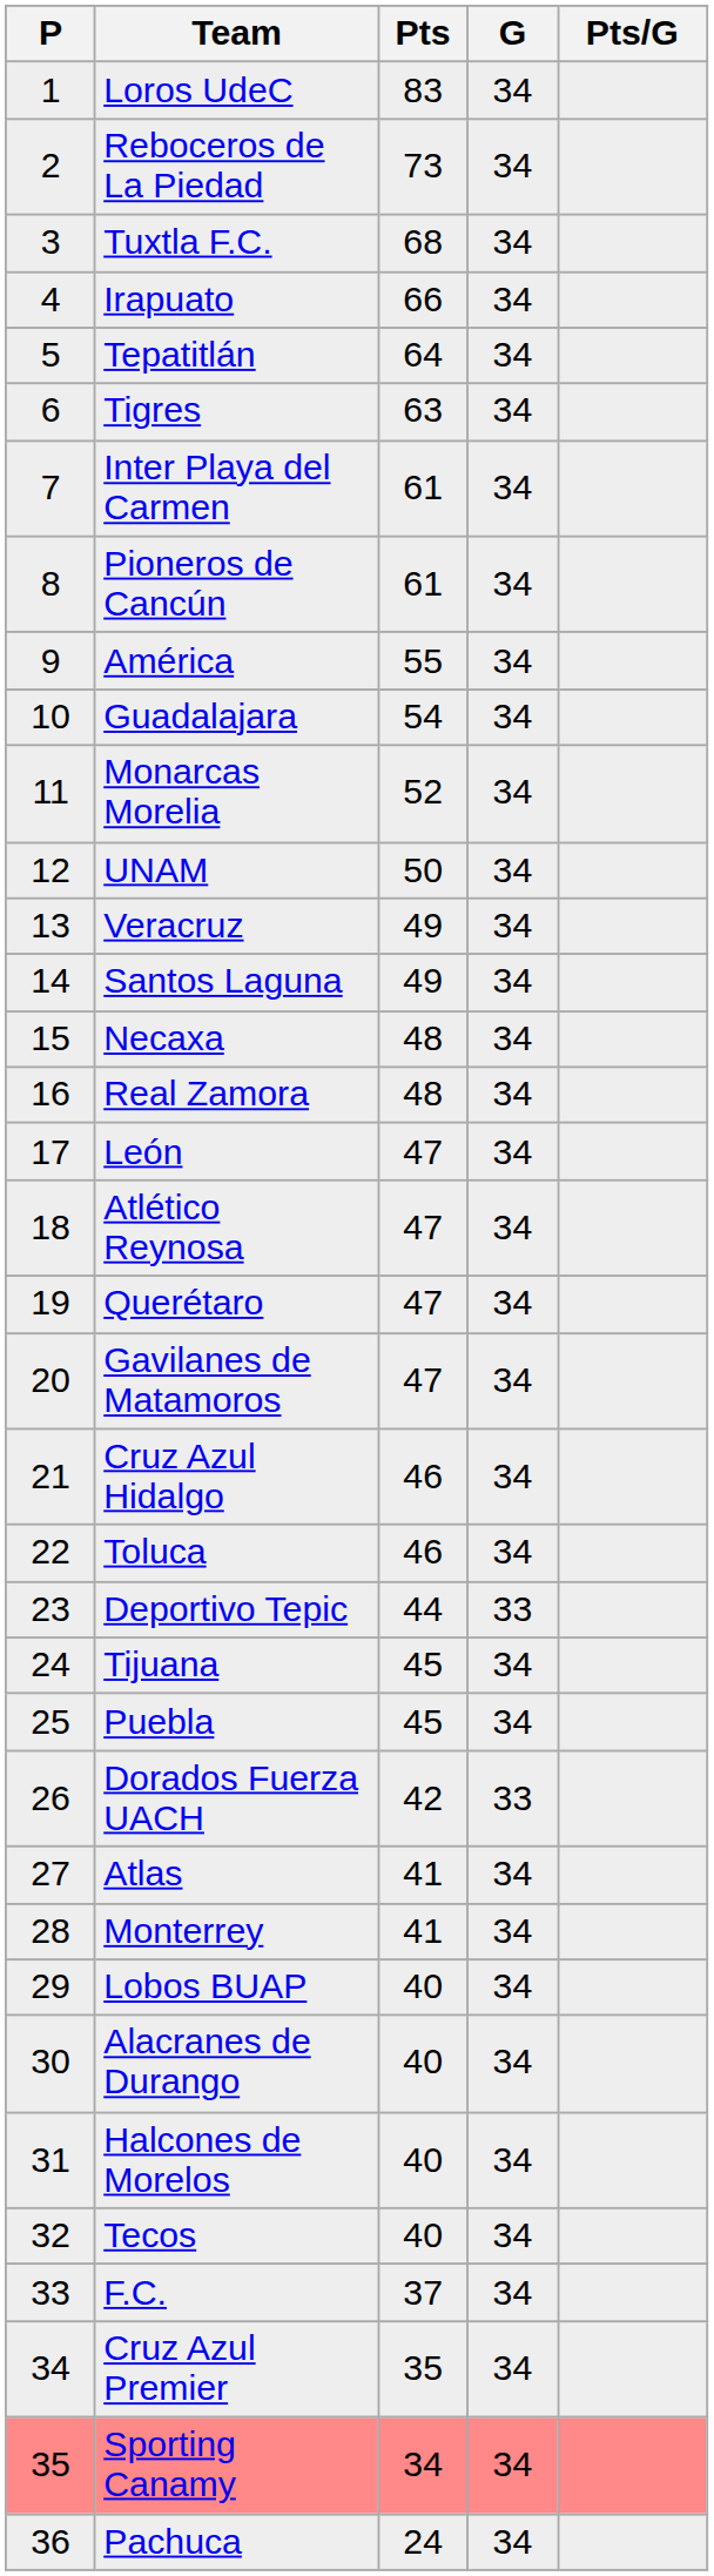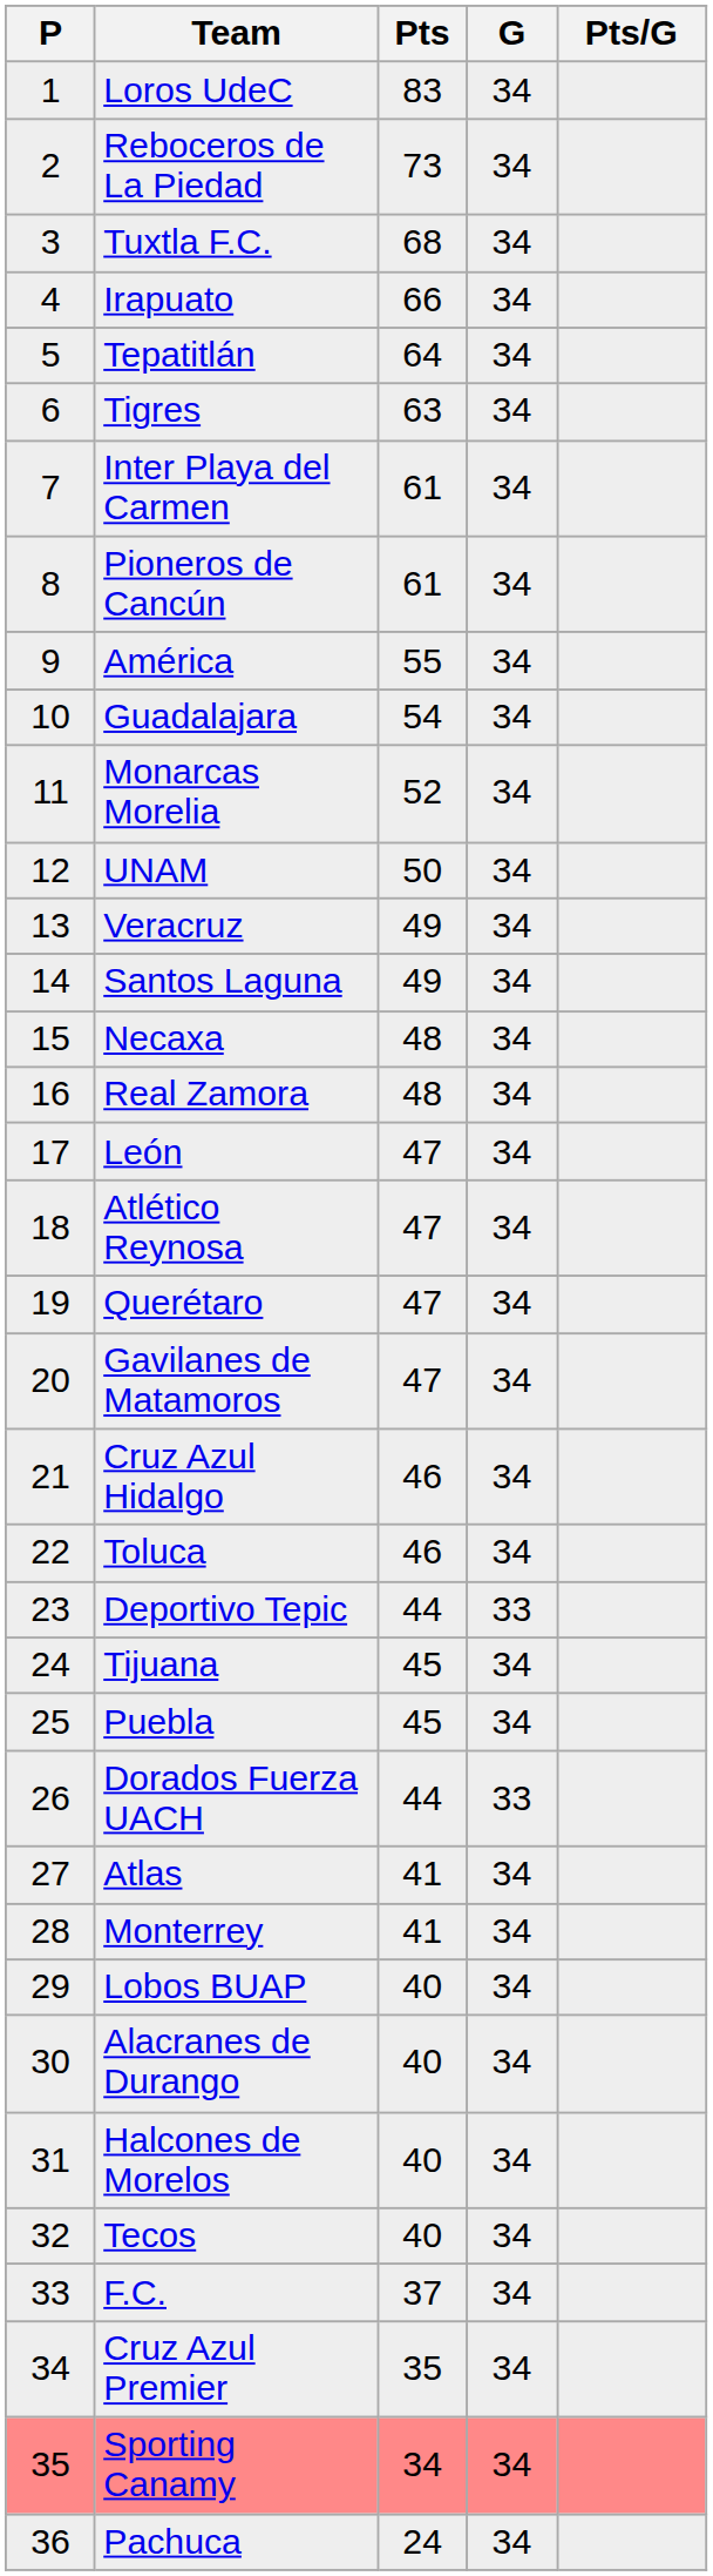Dorados Fuerza UACH | Pts: 42 -> 44
